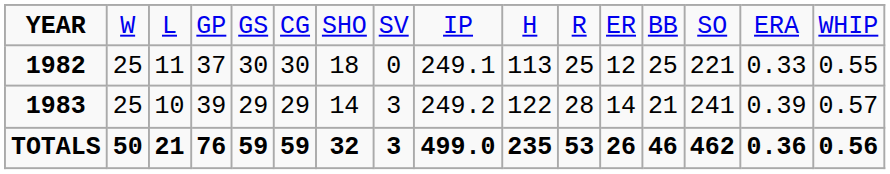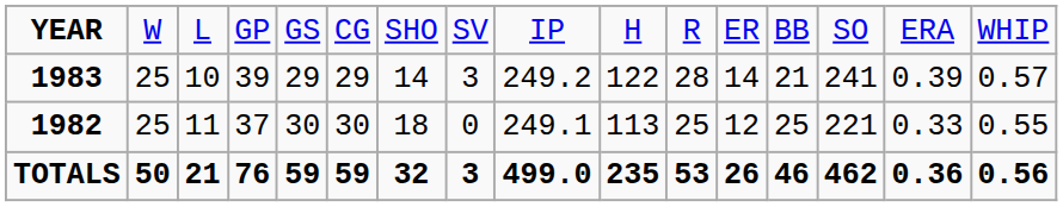rows swapped: 1982 <-> 1983
